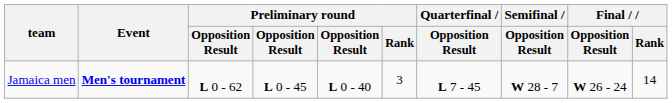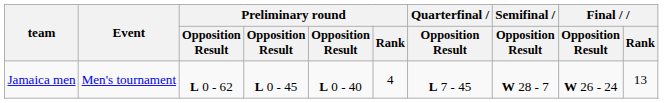Jamaica men | Event: bold -> normal
Jamaica men | Preliminary round / Rank: 3 -> 4
Jamaica men | Final / Rank: 14 -> 13
